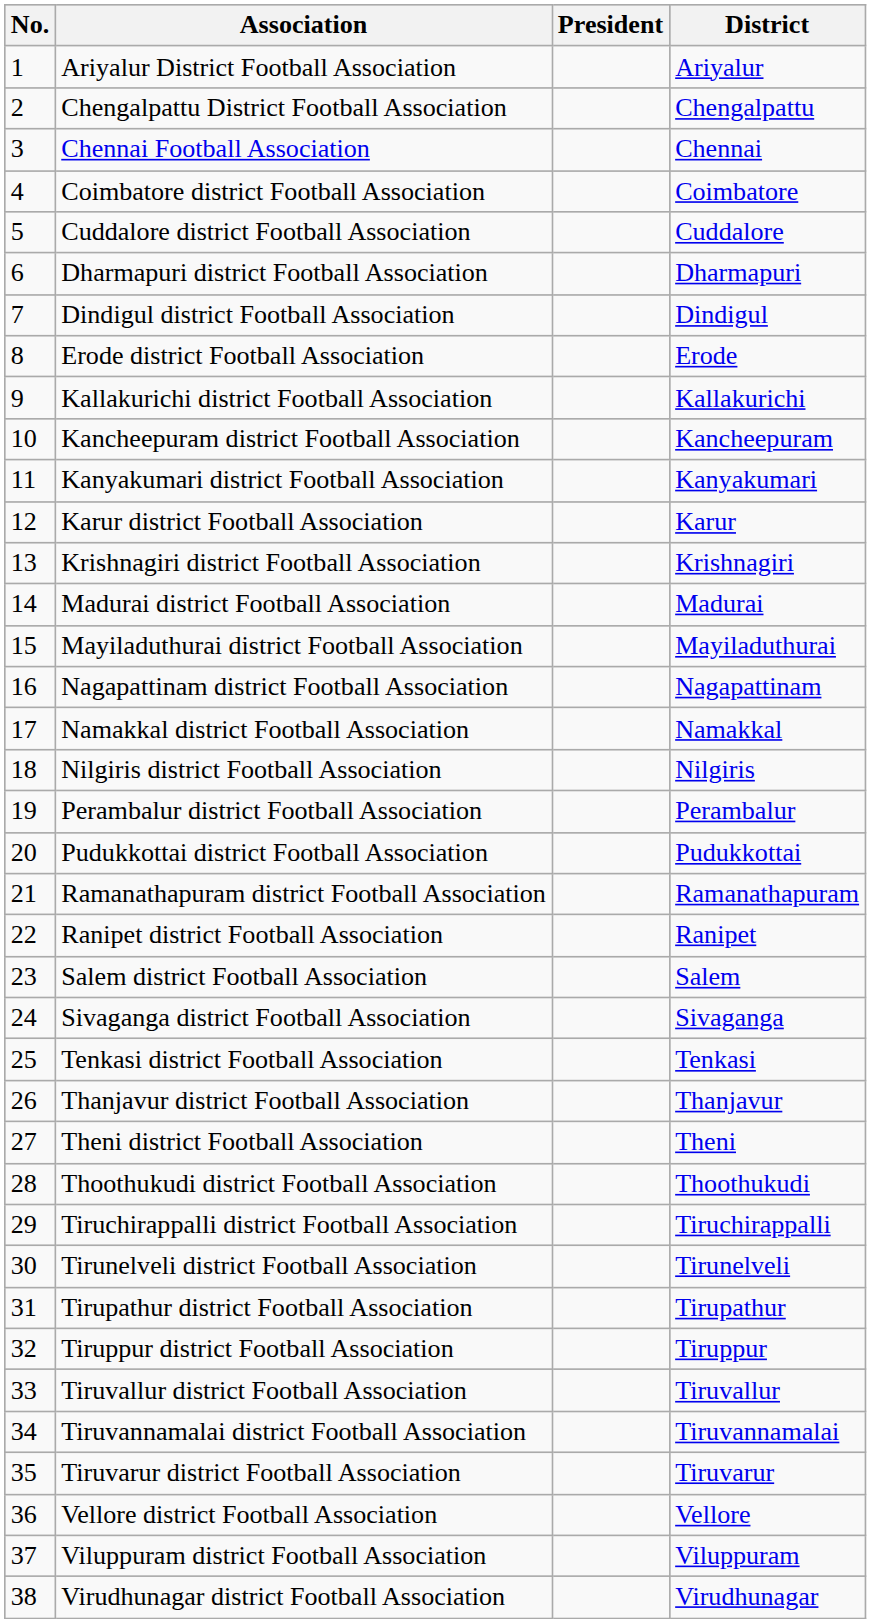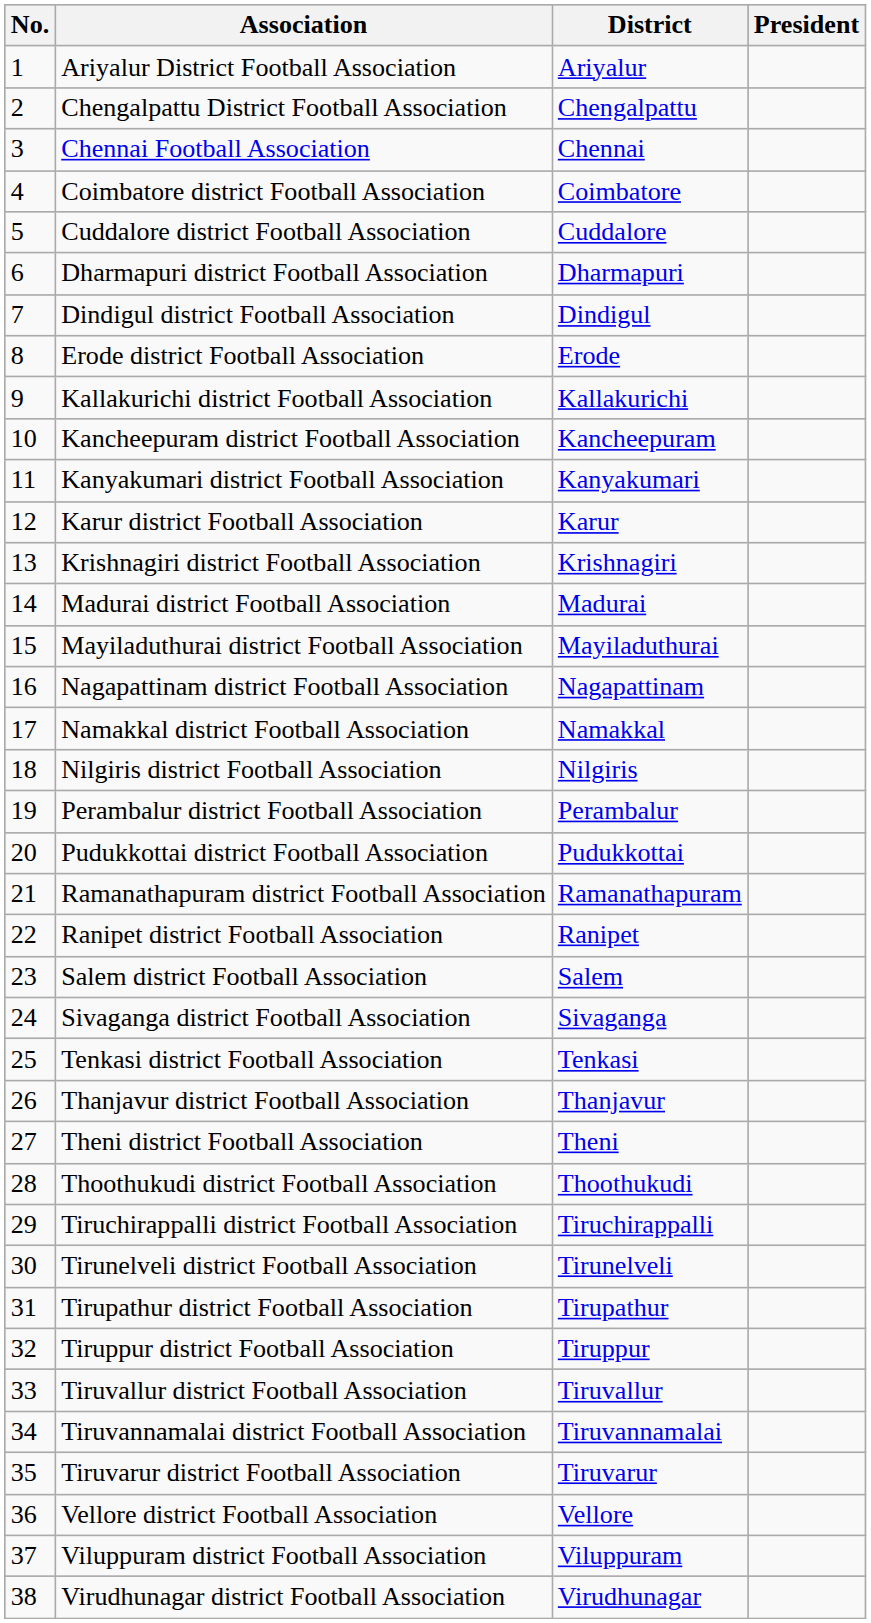columns swapped: District <-> President
